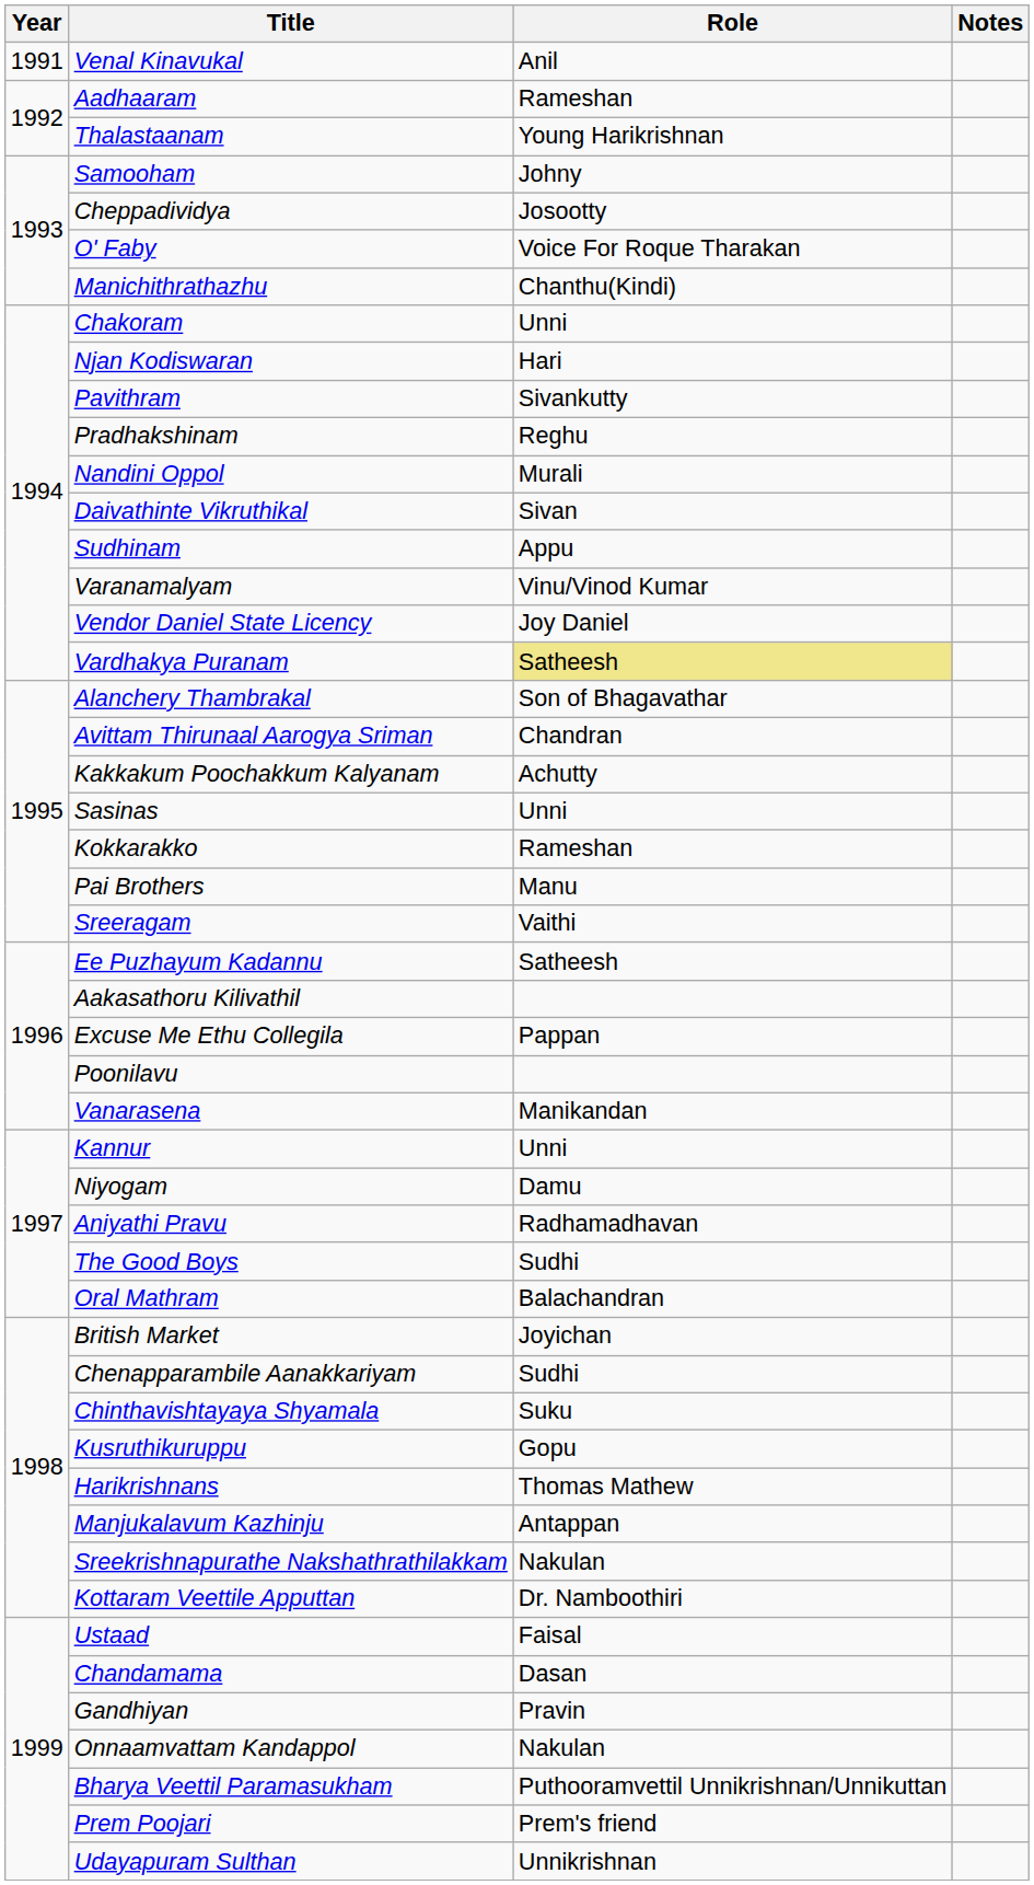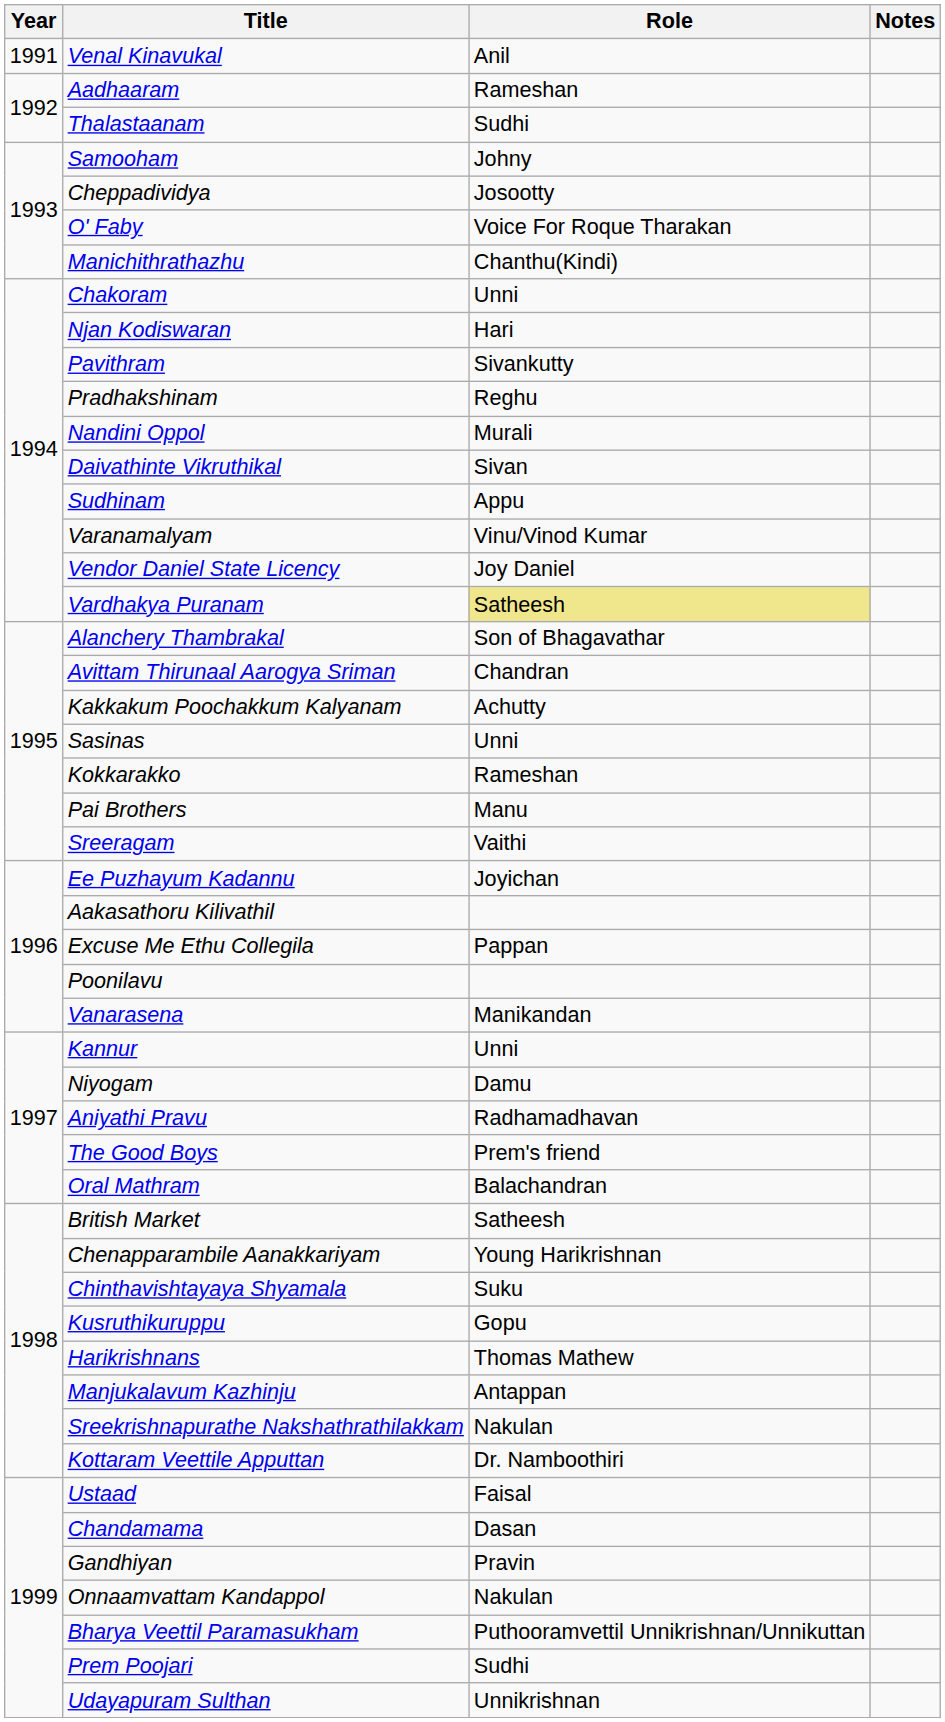Thalastaanam | Role: Young Harikrishnan -> Sudhi
Ee Puzhayum Kadannu | Role: Satheesh -> Joyichan
The Good Boys | Role: Sudhi -> Prem's friend
British Market | Role: Joyichan -> Satheesh
Chenapparambile Aanakkariyam | Role: Sudhi -> Young Harikrishnan
Prem Poojari | Role: Prem's friend -> Sudhi
